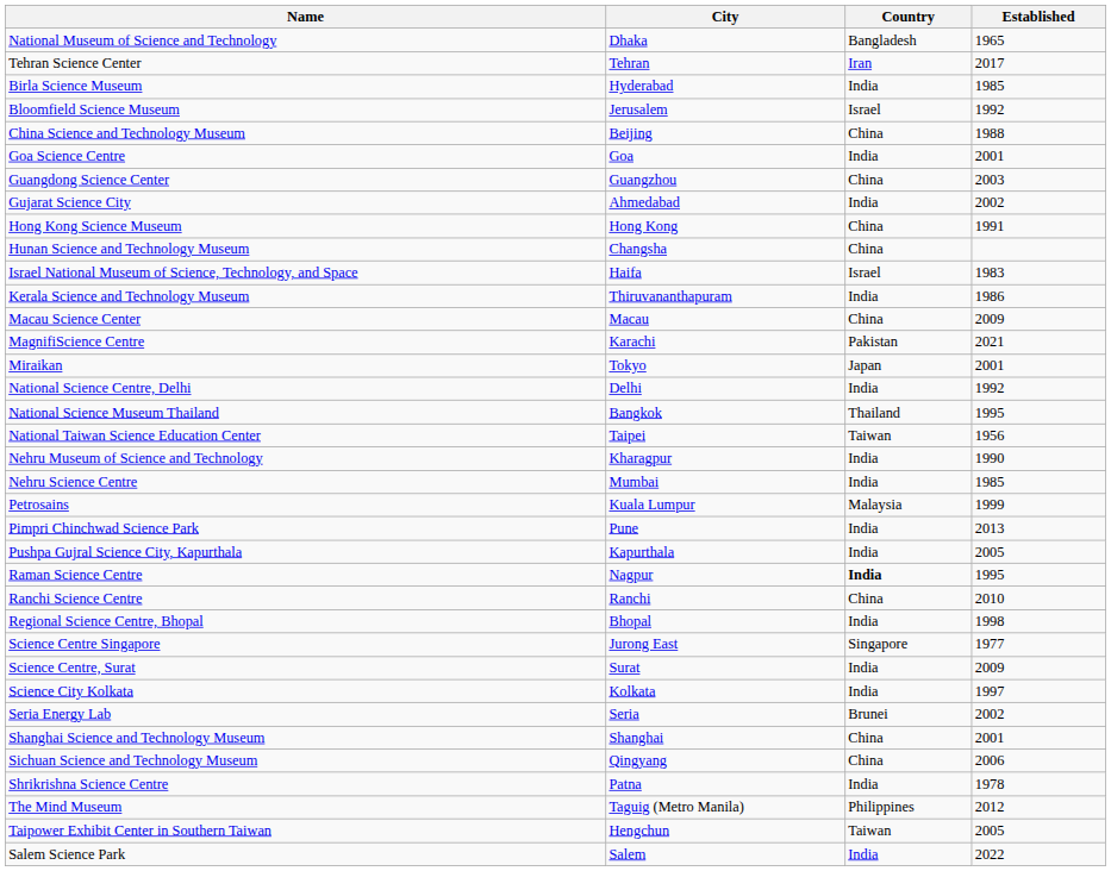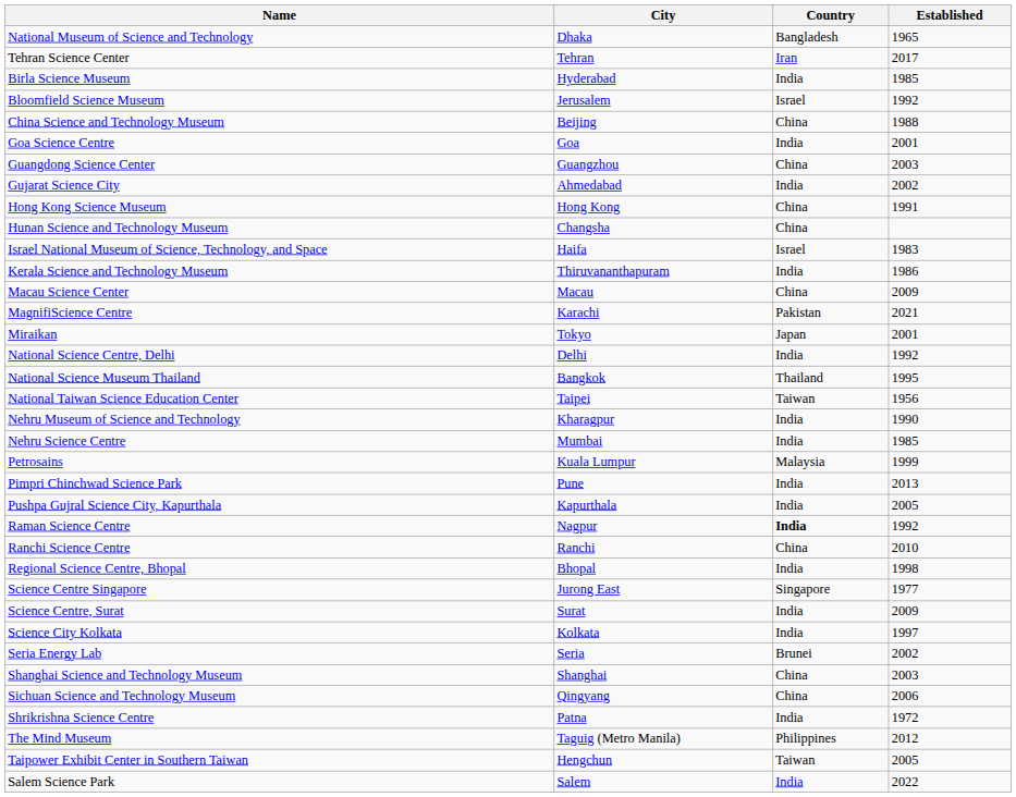Raman Science Centre | Established: 1995 -> 1992
Shanghai Science and Technology Museum | Established: 2001 -> 2003
Shrikrishna Science Centre | Established: 1978 -> 1972
